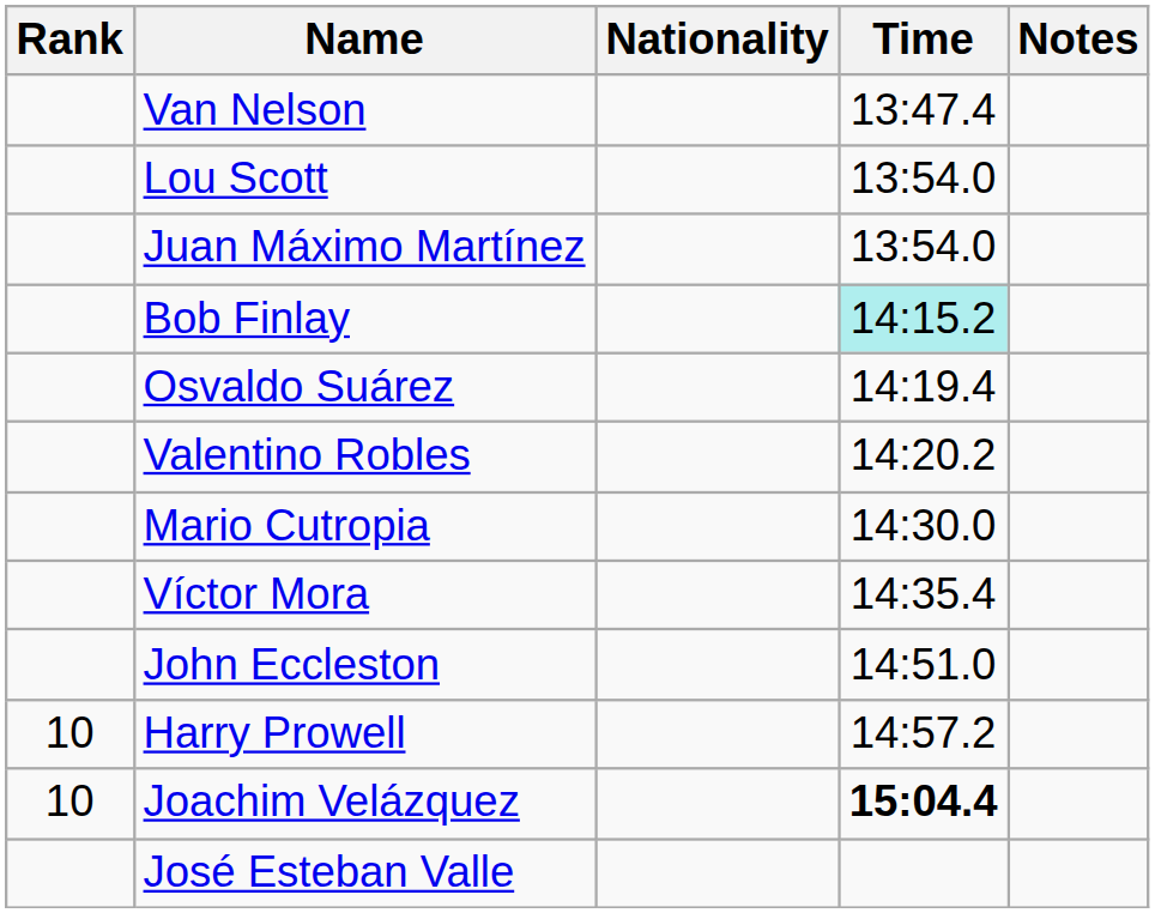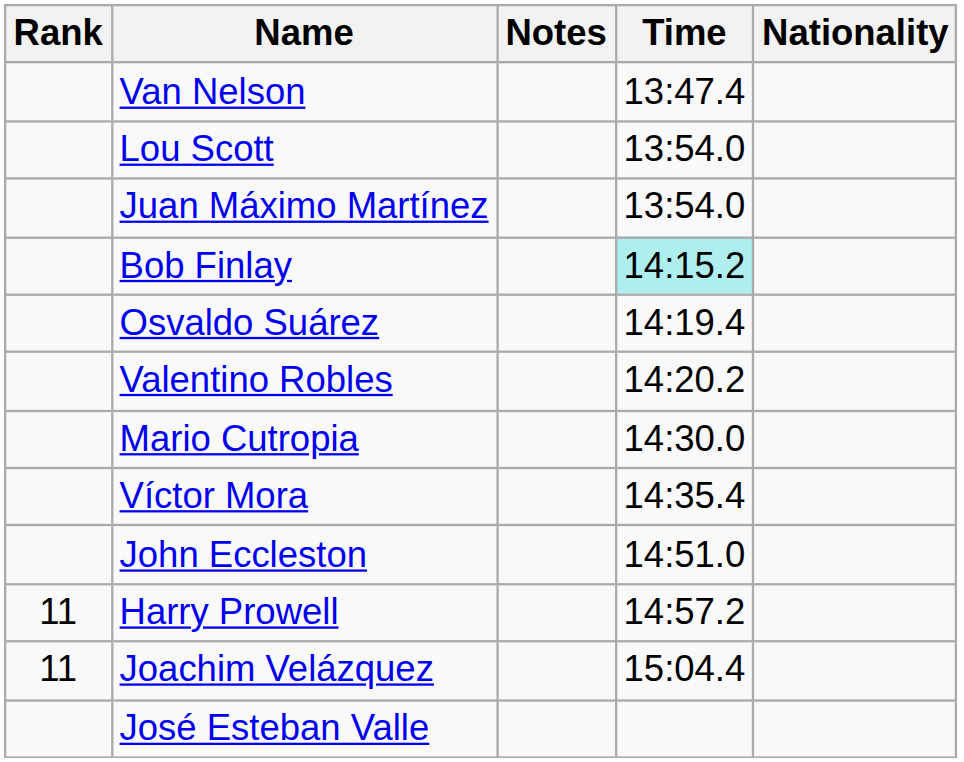columns swapped: Nationality <-> Notes
Harry Prowell | Rank: 10 -> 11
Joachim Velázquez | Rank: 10 -> 11
Joachim Velázquez | Time: bold -> normal
